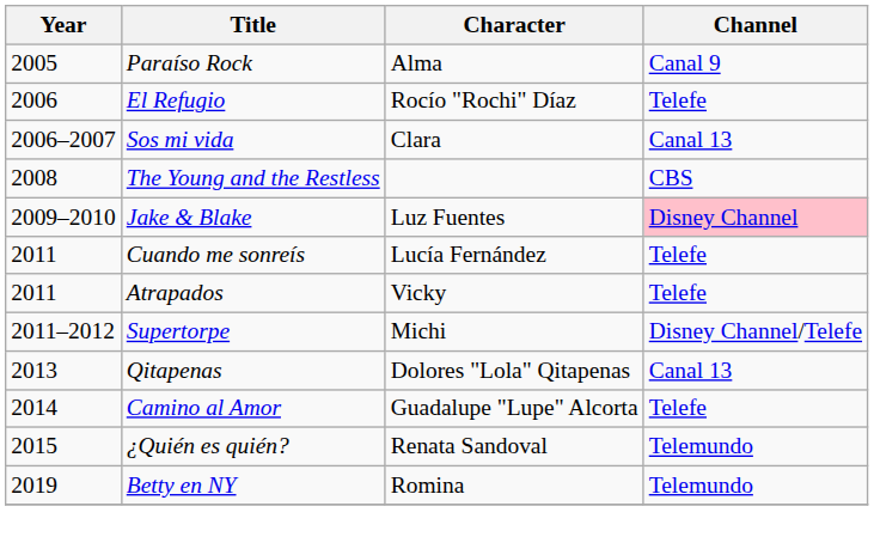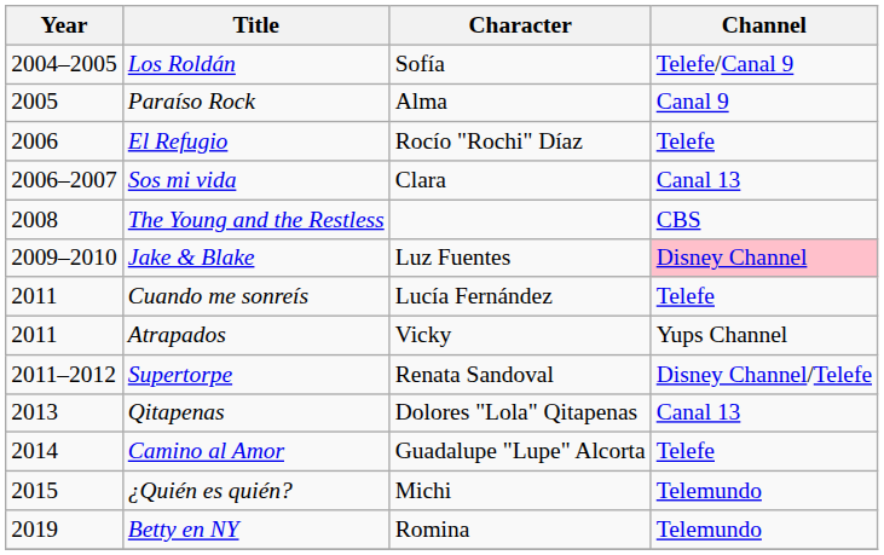+ row: 2004–2005 | Los Roldán | Sofía | Telefe/Canal 9
Atrapados | Channel: Telefe -> Yups Channel
Supertorpe | Character: Michi -> Renata Sandoval
¿Quién es quién? | Character: Renata Sandoval -> Michi
